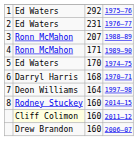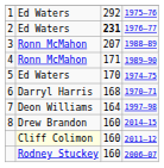1976–77 | column 3: normal -> bold
2014–15 | column 2: Rodney Stuckey -> Drew Brandon
2006–07 | column 2: Drew Brandon -> Rodney Stuckey
